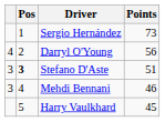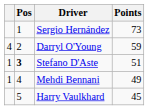Darryl O'Young | Points: 56 -> 59
Stefano D'Aste | column 1: 3 -> 1
Mehdi Bennani | column 1: 3 -> 1
Mehdi Bennani | Points: 46 -> 49
